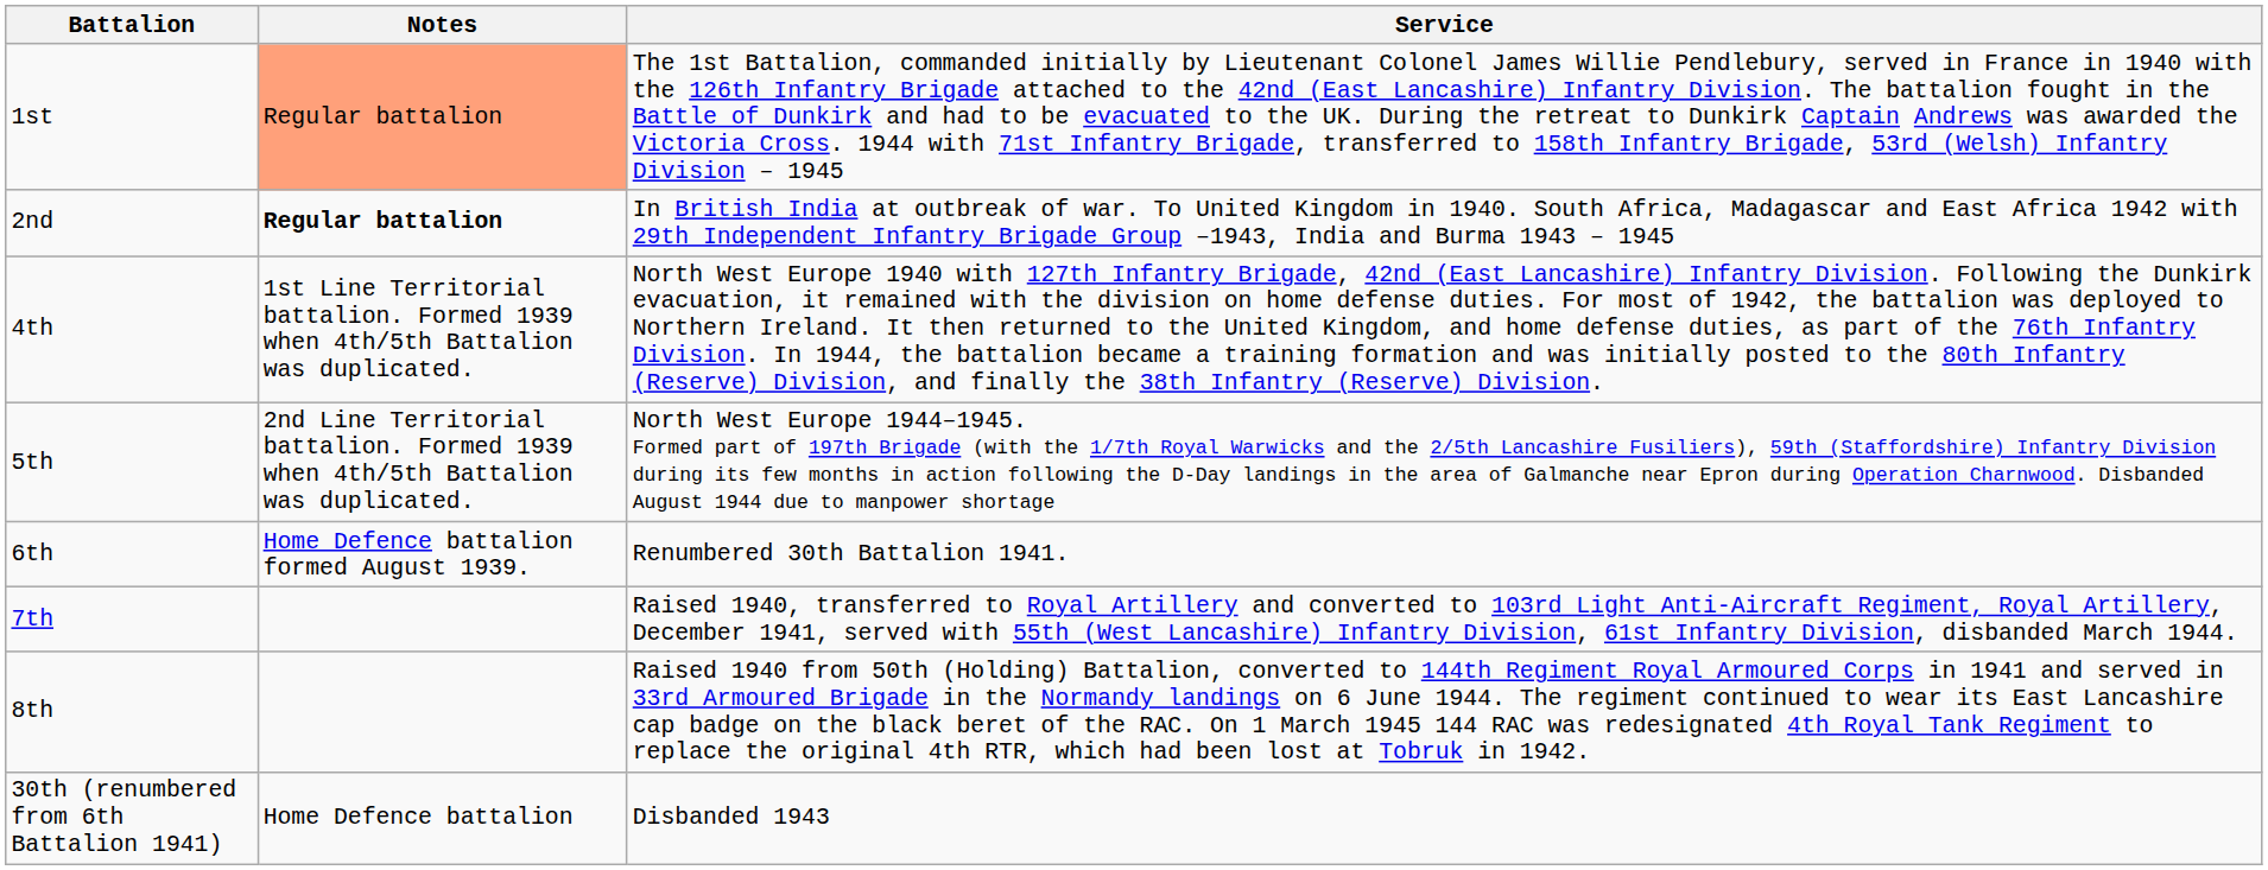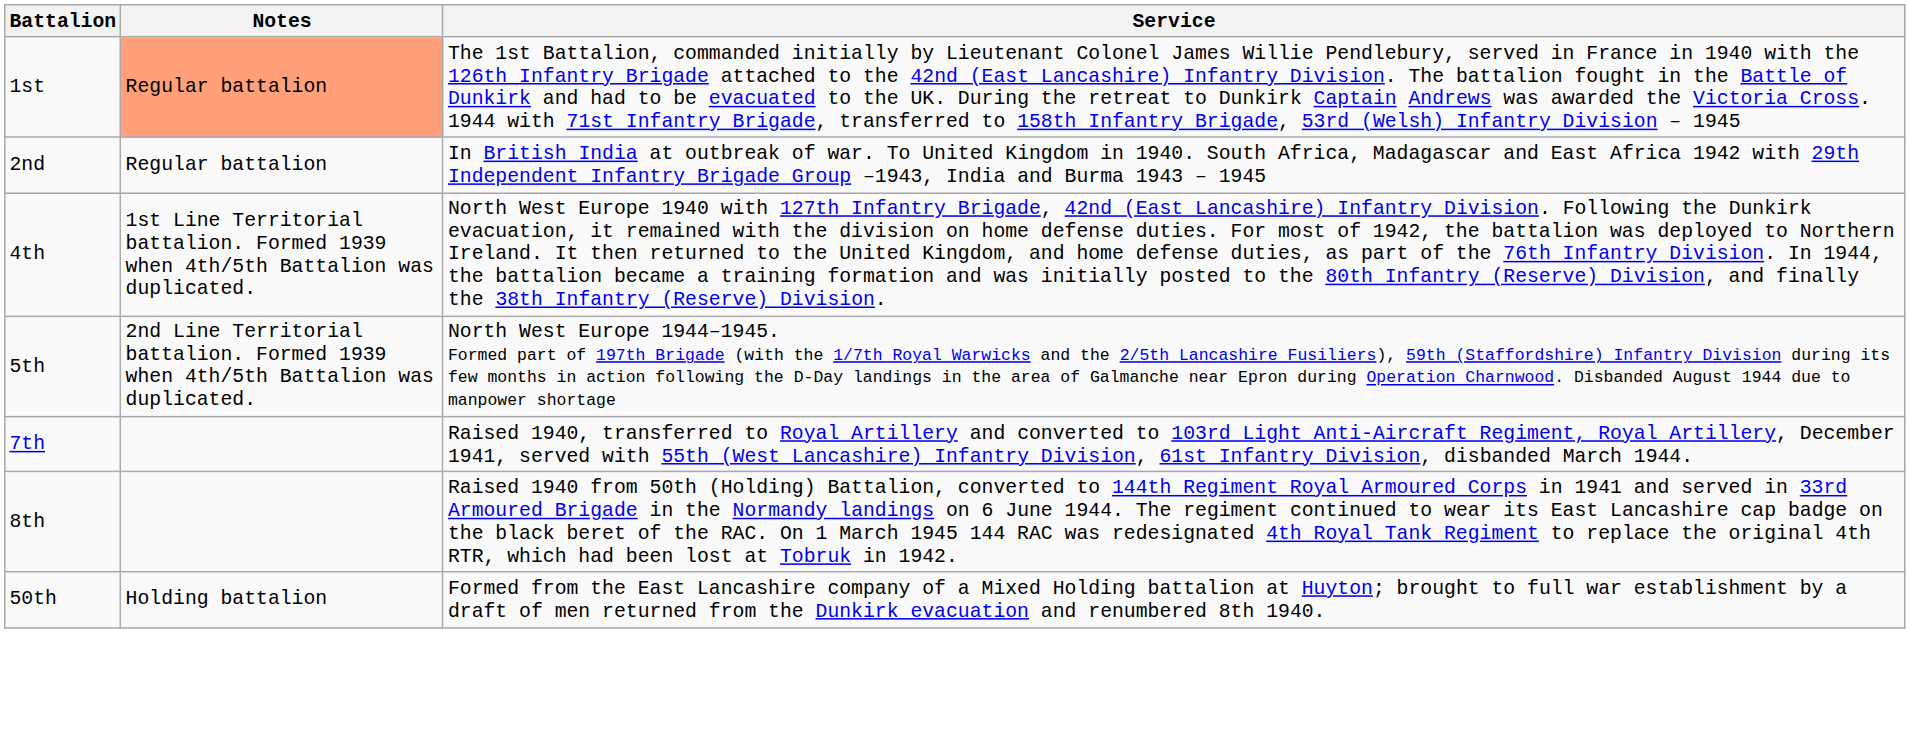2nd | Notes: bold -> normal
- row: 6th | Home Defence battalion formed August 1939. | Renumbered 30th Battalion 1941.
- row: 30th (renumbered from 6th Battalion 1941) | Home Defence battalion | Disbanded 1943
+ row: 50th | Holding battalion | Formed from the East Lancashire company of a Mixed Holding battalion at Huyton; brought to full war establishment by a draft of men returned from the Dunkirk evacuation and renumbered 8th 1940.
